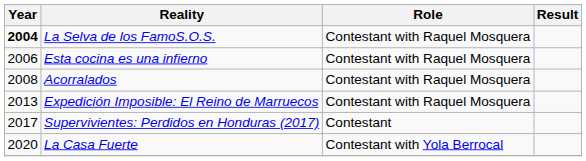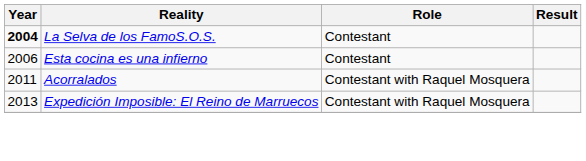La Selva de los FamoS.O.S. | Role: Contestant with Raquel Mosquera -> Contestant
Esta cocina es una infierno | Role: Contestant with Raquel Mosquera -> Contestant
Acorralados | Year: 2008 -> 2011
- row: 2017 | Supervivientes: Perdidos en Honduras (2017) | Contestant
- row: 2020 | La Casa Fuerte | Contestant with Yola Berrocal
